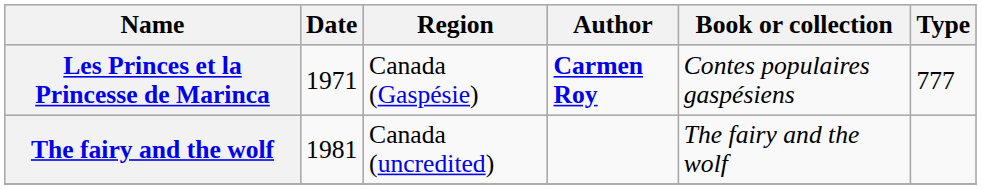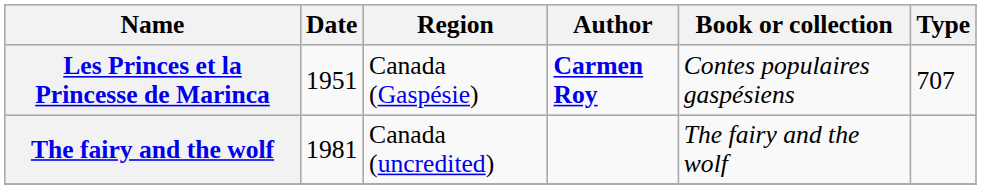Les Princes et la Princesse de Marinca | Date: 1971 -> 1951
Les Princes et la Princesse de Marinca | Type: 777 -> 707
